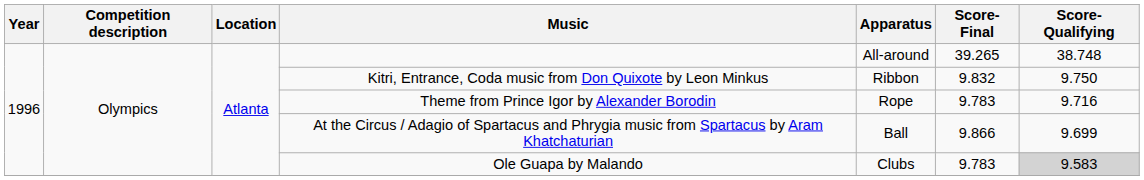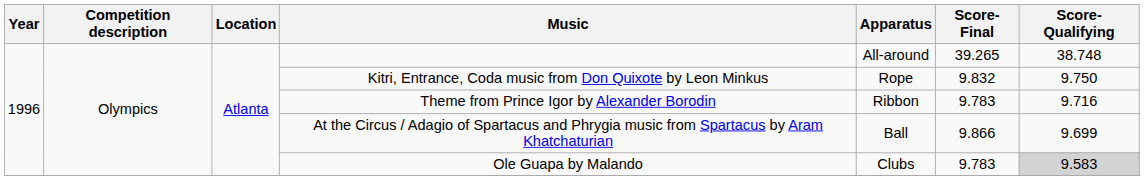Kitri, Entrance, Coda music from Don Quixote by Leon Minkus | Apparatus: Ribbon -> Rope
Theme from Prince Igor by Alexander Borodin | Apparatus: Rope -> Ribbon
